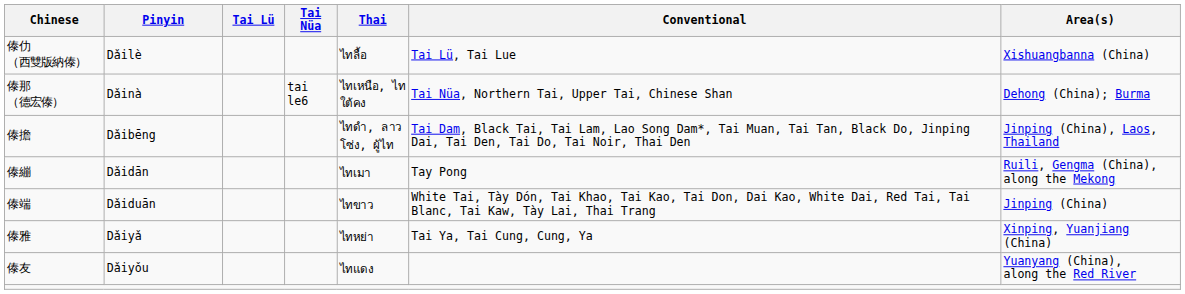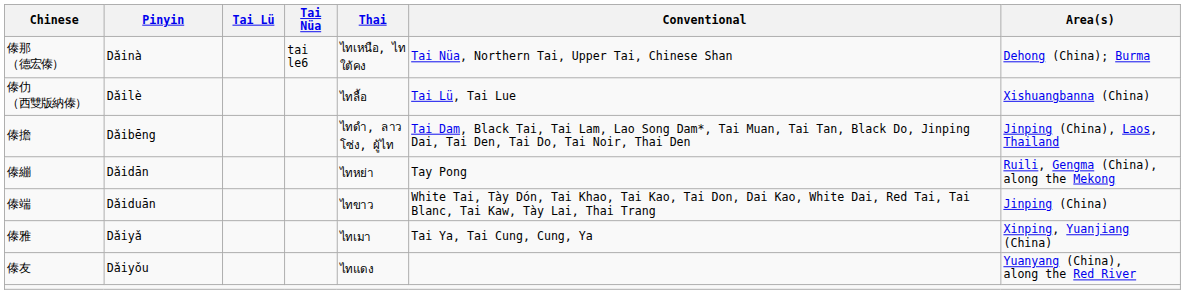rows swapped: 傣仂 （西雙版納傣） <-> 傣那 （德宏傣）
傣繃 | Thai: ไทเมา -> ไทหย่า
傣雅 | Thai: ไทหย่า -> ไทเมา
